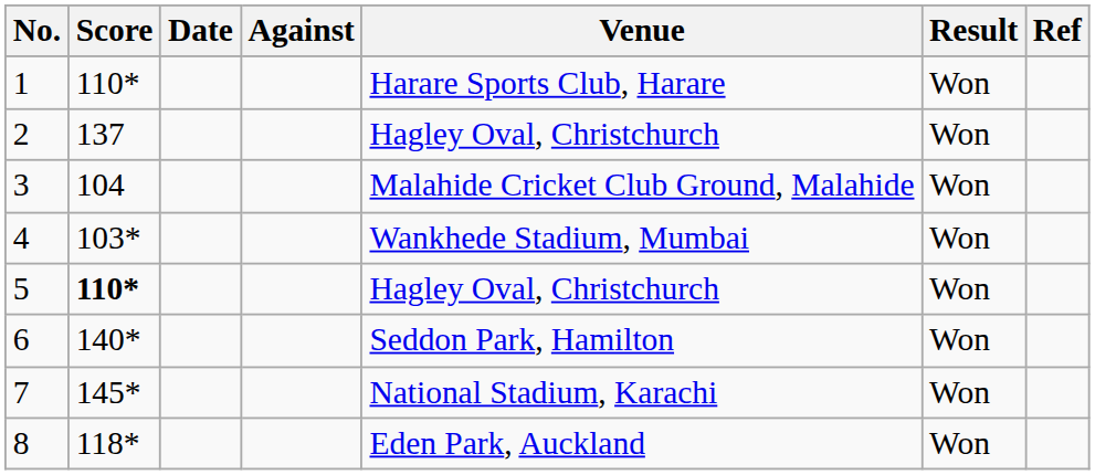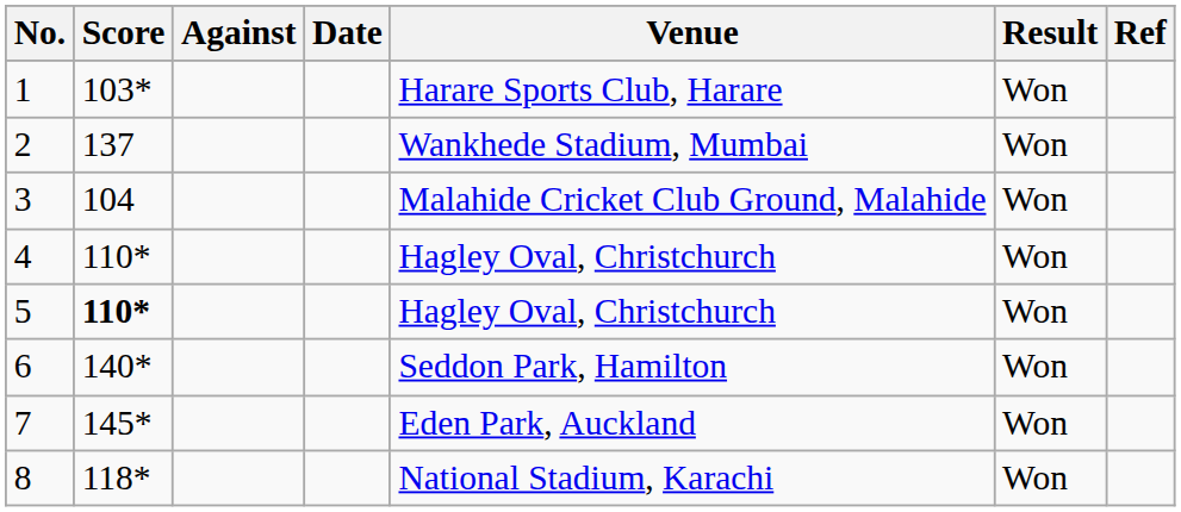columns swapped: Against <-> Date
1 | Score: 110* -> 103*
2 | Venue: Hagley Oval, Christchurch -> Wankhede Stadium, Mumbai
4 | Score: 103* -> 110*
4 | Venue: Wankhede Stadium, Mumbai -> Hagley Oval, Christchurch
7 | Venue: National Stadium, Karachi -> Eden Park, Auckland
8 | Venue: Eden Park, Auckland -> National Stadium, Karachi
